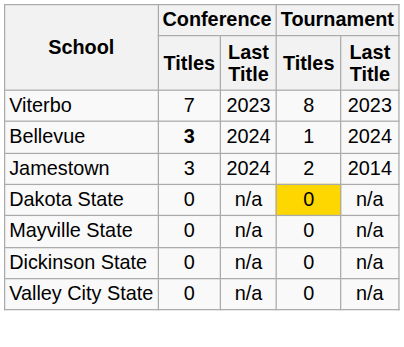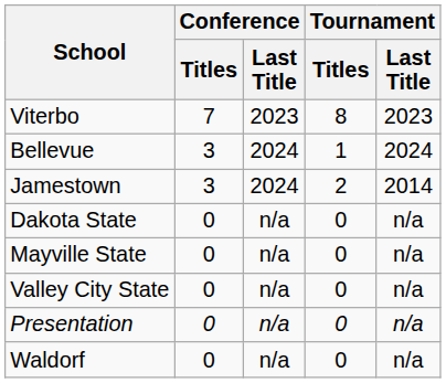Bellevue | Conference / Titles: bold -> normal
Dakota State | Tournament / Titles: gold background -> no background
- row: Dickinson State | 0 | n/a | 0 | n/a
+ row: Presentation | 0 | n/a | 0 | n/a
+ row: Waldorf | 0 | n/a | 0 | n/a
